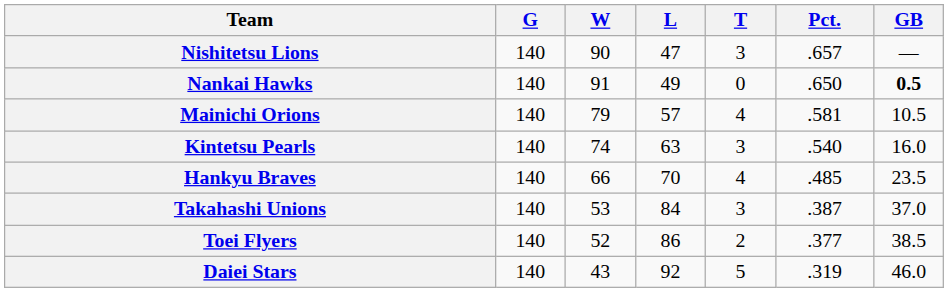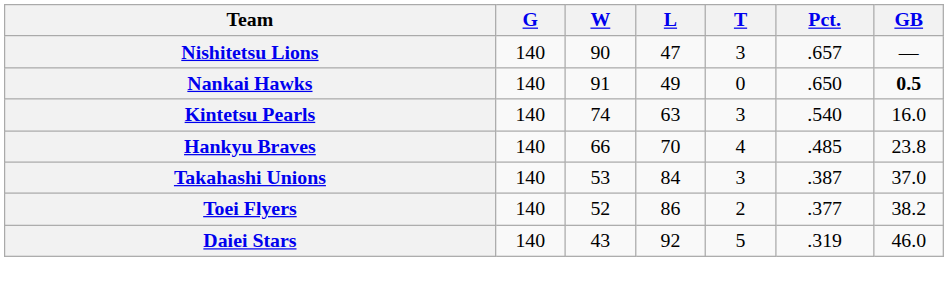- row: Mainichi Orions | 140 | 79 | 57 | 4 | .581 | 10.5
Hankyu Braves | GB: 23.5 -> 23.8
Toei Flyers | GB: 38.5 -> 38.2
